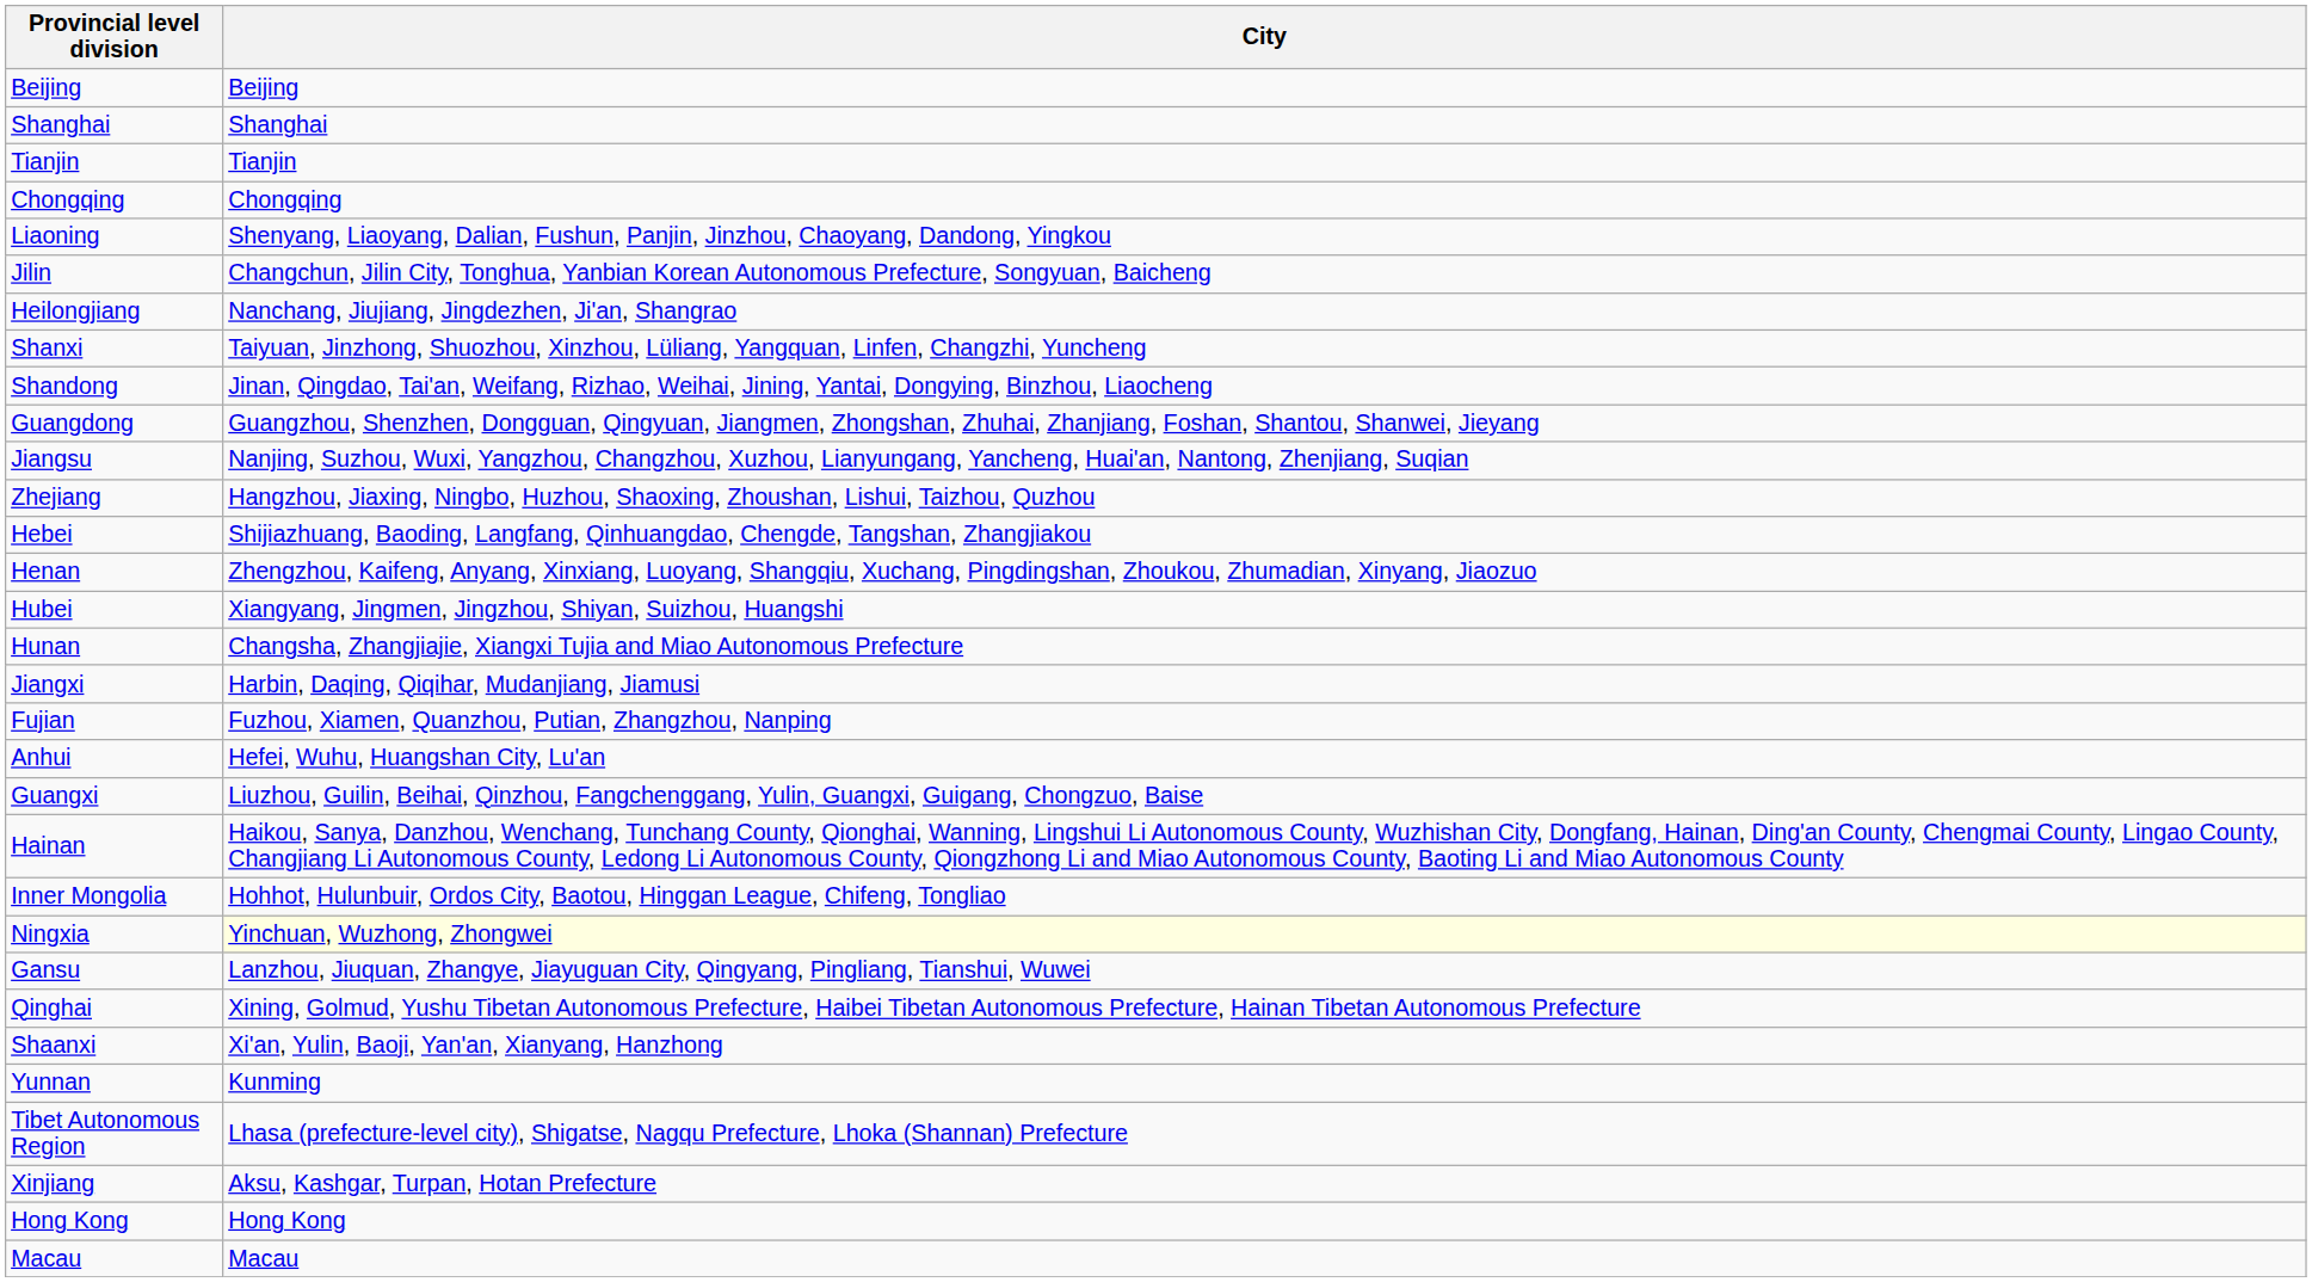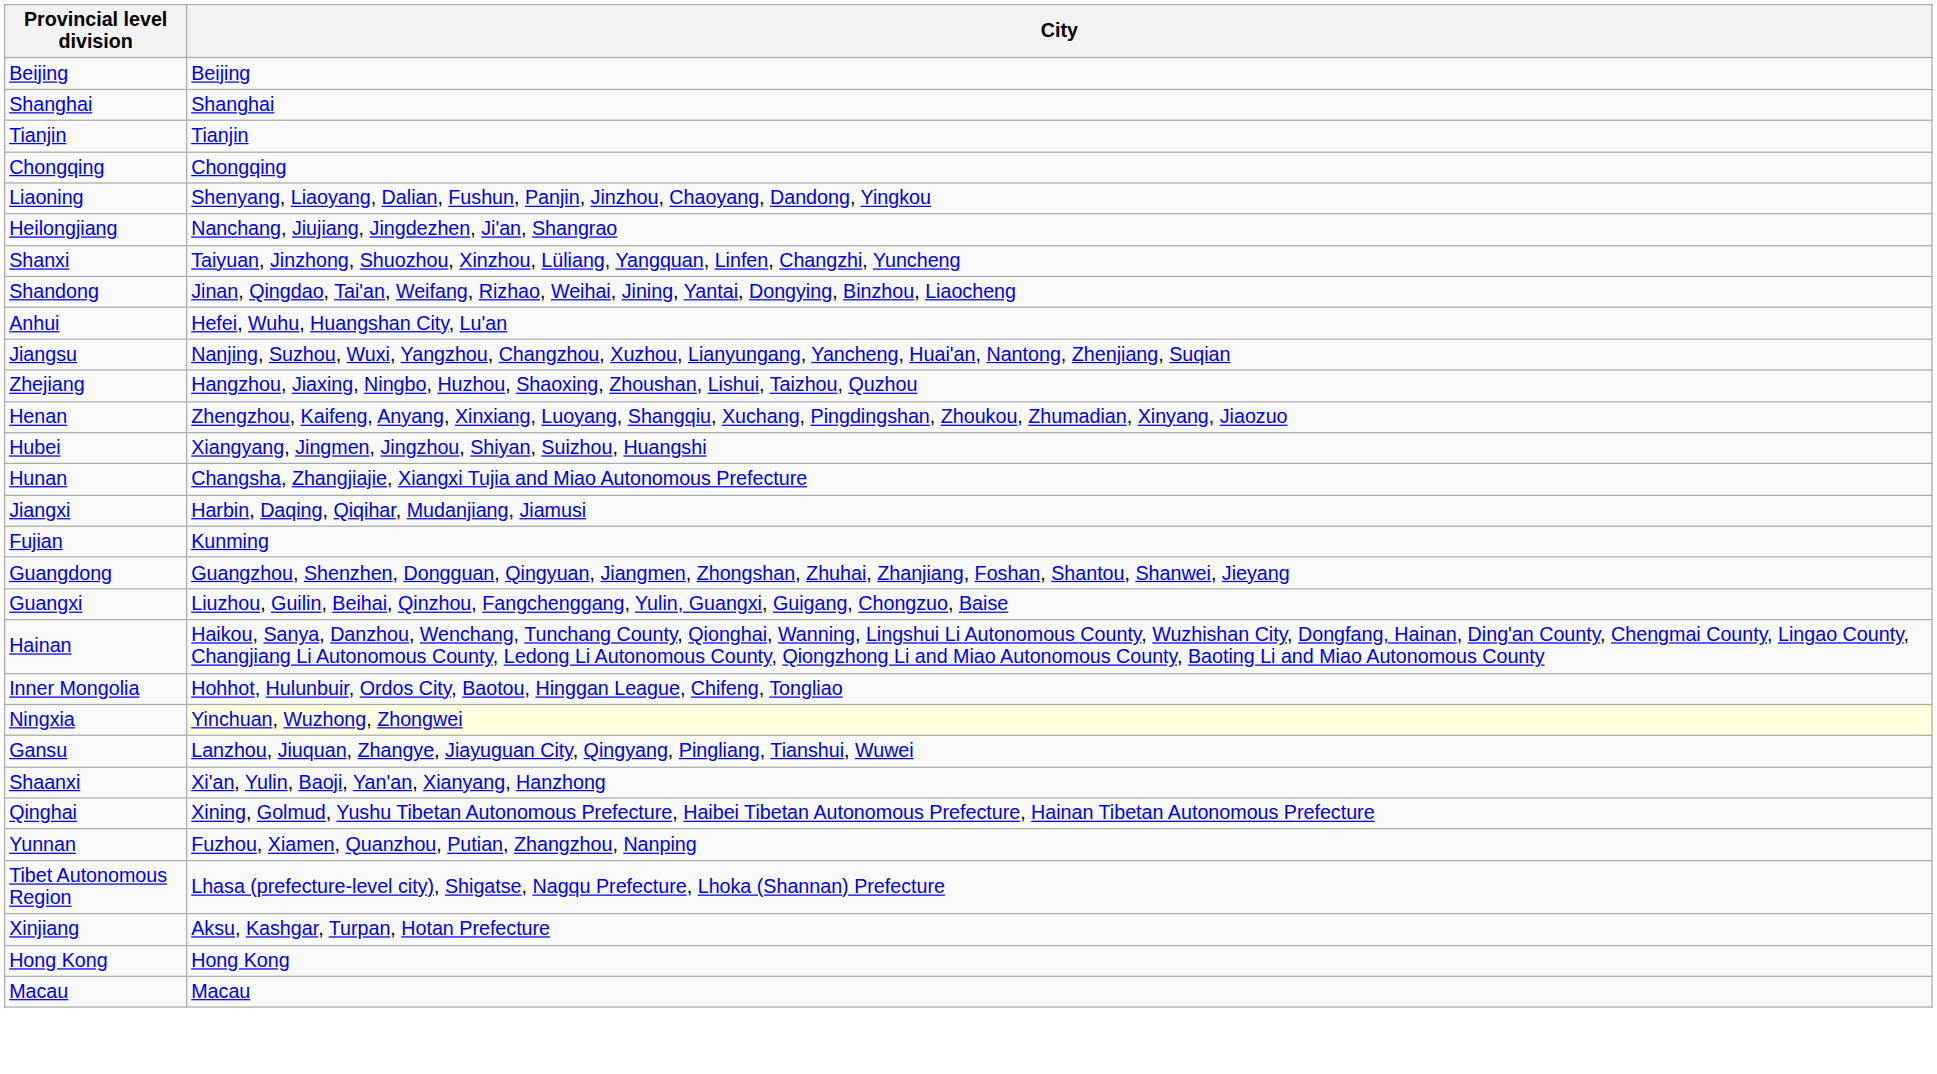- row: Jilin | Changchun, Jilin City, Tonghua, Yanbian Korean Autonomous Prefecture, Songyuan, Baicheng
rows swapped: Anhui <-> Guangdong
- row: Hebei | Shijiazhuang, Baoding, Langfang, Qinhuangdao, Chengde, Tangshan, Zhangjiakou
Fujian | City: Fuzhou, Xiamen, Quanzhou, Putian, Zhangzhou, Nanping -> Kunming
rows swapped: Qinghai <-> Shaanxi
Yunnan | City: Kunming -> Fuzhou, Xiamen, Quanzhou, Putian, Zhangzhou, Nanping
